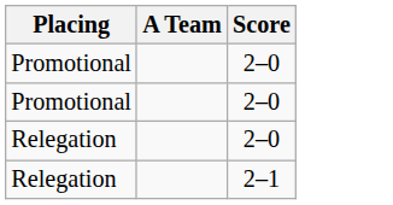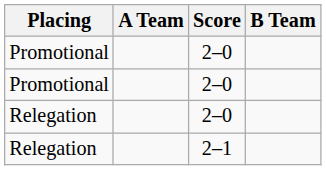+ column: B Team
